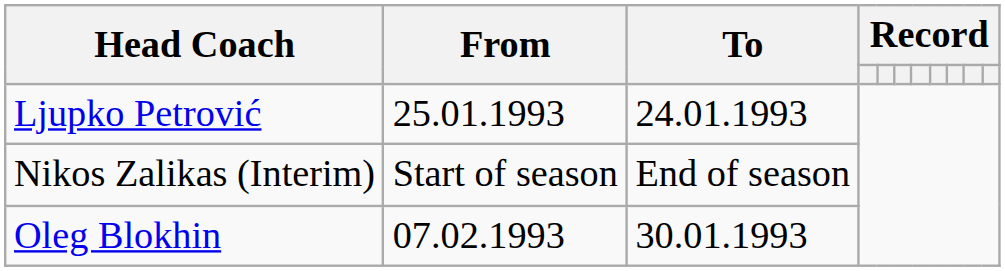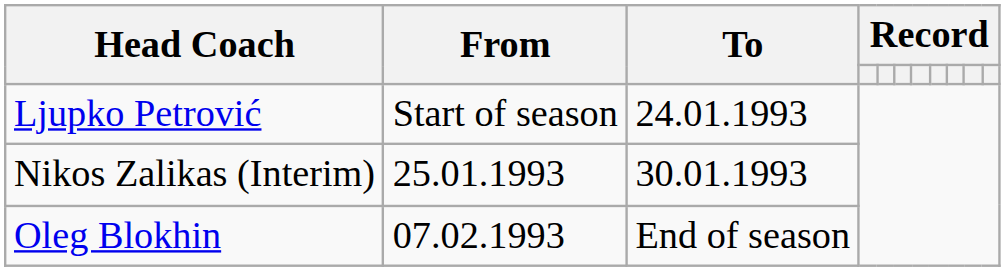Ljupko Petrović | From: 25.01.1993 -> Start of season
Nikos Zalikas (Interim) | From: Start of season -> 25.01.1993
Nikos Zalikas (Interim) | To: End of season -> 30.01.1993
Oleg Blokhin | To: 30.01.1993 -> End of season
